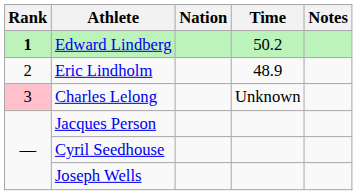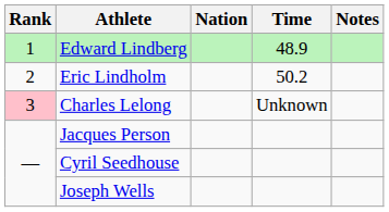Edward Lindberg | Rank: bold -> normal
Edward Lindberg | Time: 50.2 -> 48.9
Eric Lindholm | Time: 48.9 -> 50.2
